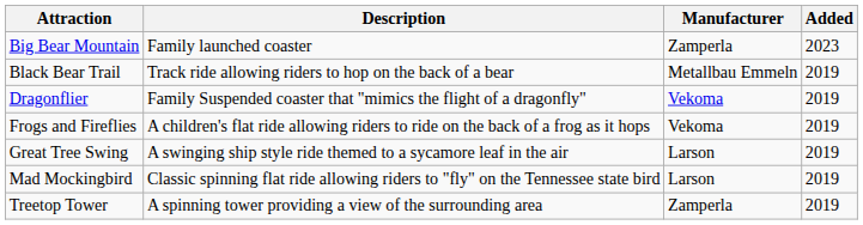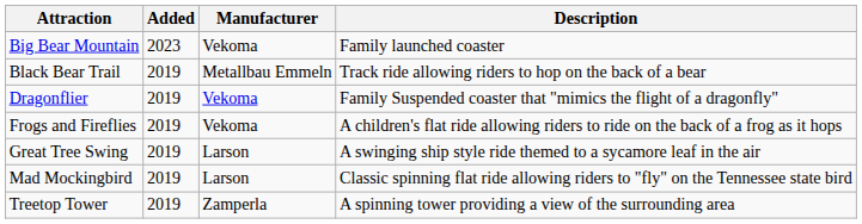columns swapped: Added <-> Description
Big Bear Mountain | Manufacturer: Zamperla -> Vekoma
